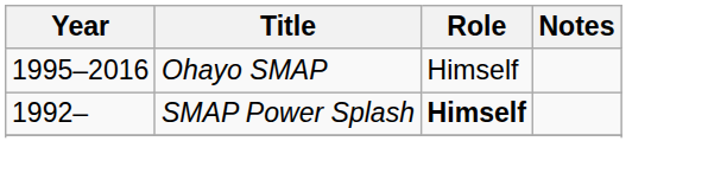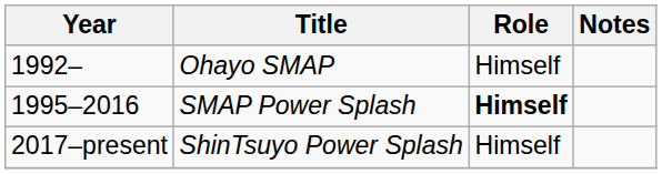Ohayo SMAP | Year: 1995–2016 -> 1992–
SMAP Power Splash | Year: 1992– -> 1995–2016
+ row: 2017–present | ShinTsuyo Power Splash | Himself
